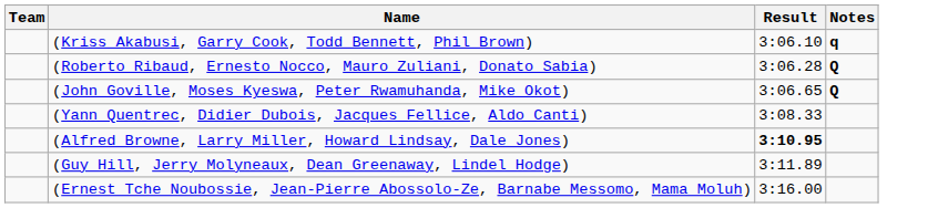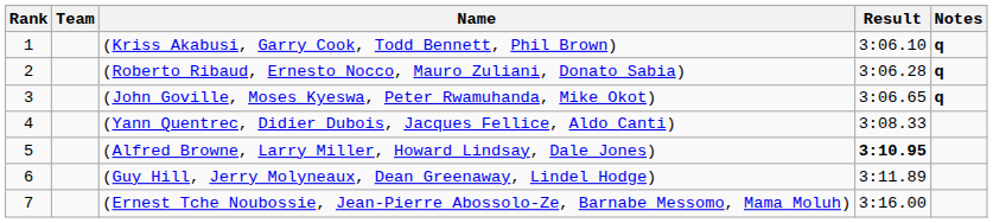+ column: Rank | 1 | 2 | 3 | 4 | 5 | 6 | 7
(Roberto Ribaud, Ernesto Nocco, Mauro Zuliani, Donato Sabia) | Notes: Q -> q
(John Goville, Moses Kyeswa, Peter Rwamuhanda, Mike Okot) | Notes: Q -> q
